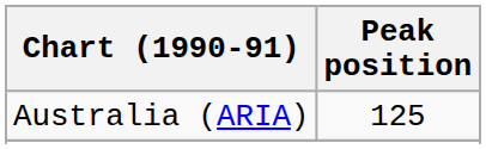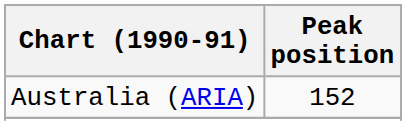Australia (ARIA) | Peak position: 125 -> 152
